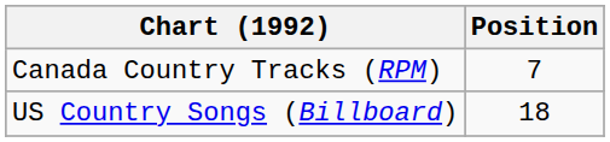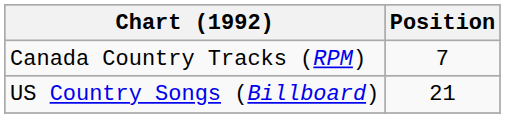US Country Songs (Billboard) | Position: 18 -> 21
